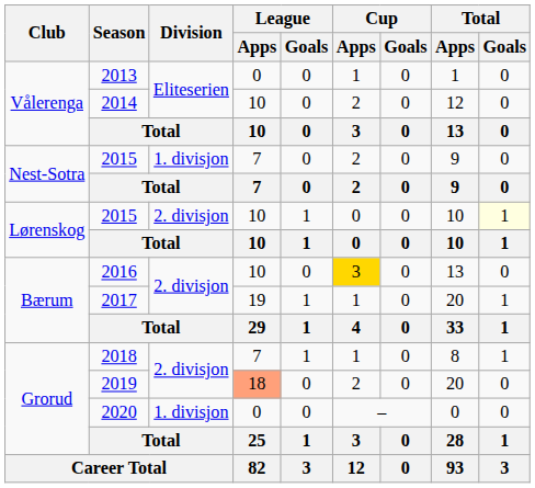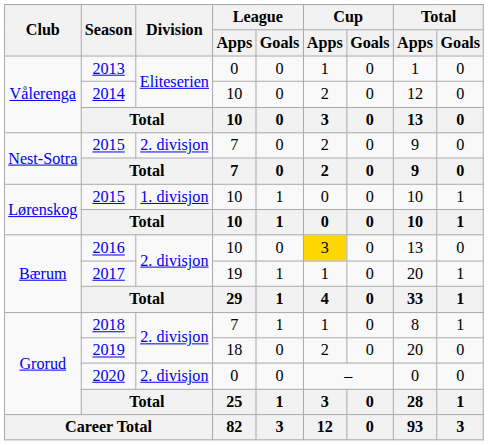Nest-Sotra / 2015 | Division: 1. divisjon -> 2. divisjon
Lørenskog / 2015 | Division: 2. divisjon -> 1. divisjon
Lørenskog / 2015 | Total / Goals: lightyellow background -> no background
2019 | League / Apps: lightsalmon background -> no background
2020 | Division: 1. divisjon -> 2. divisjon
